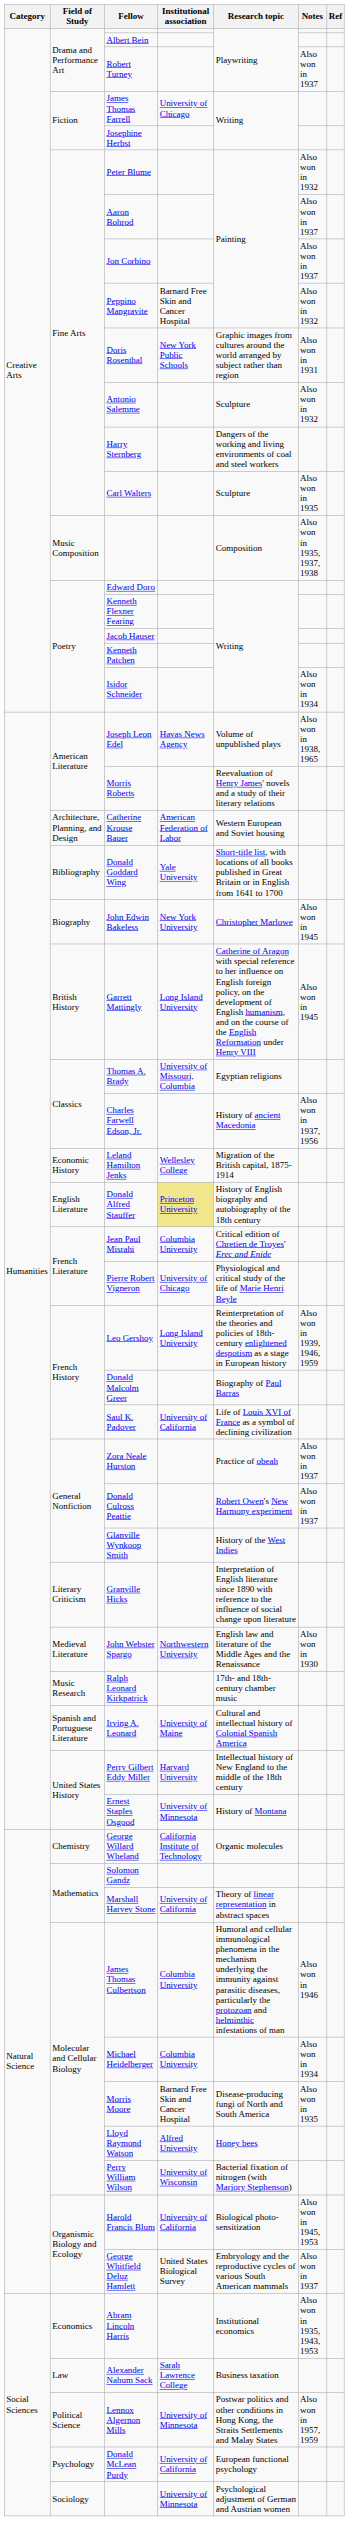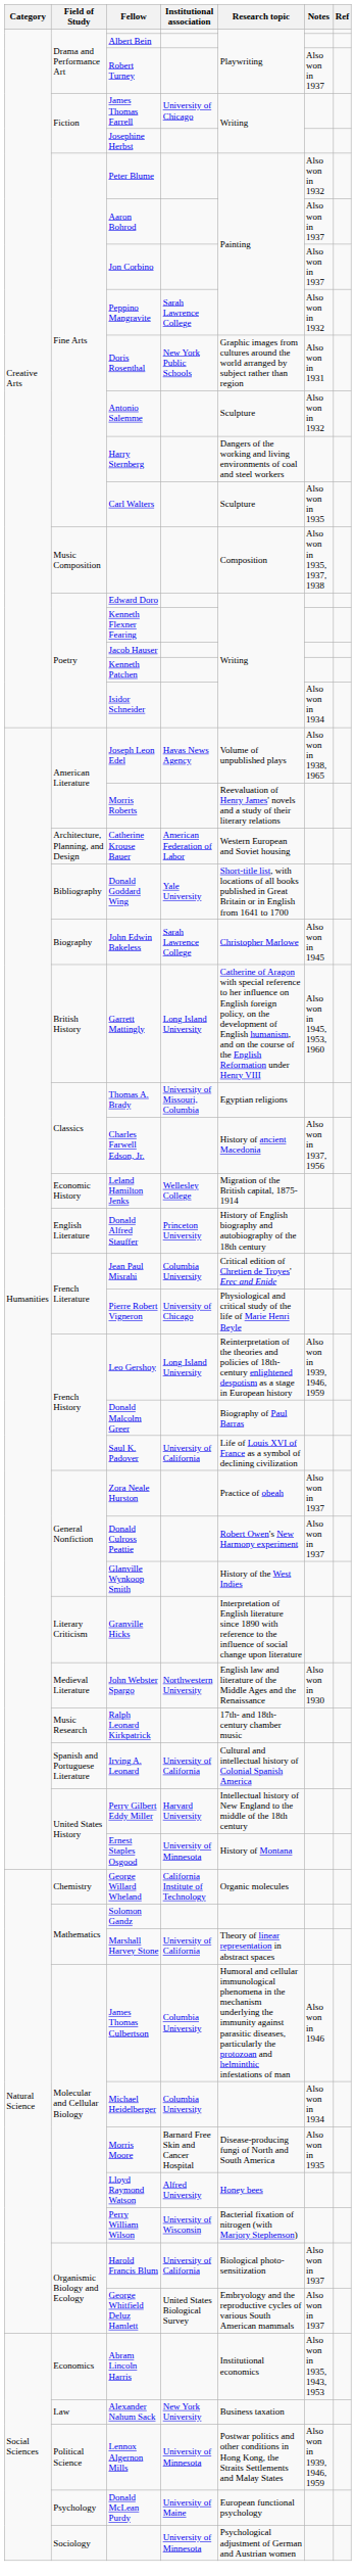Peppino Mangravite | Institutional association: Barnard Free Skin and Cancer Hospital -> Sarah Lawrence College
John Edwin Bakeless | Institutional association: New York University -> Sarah Lawrence College
Garrett Mattingly | Notes: Also won in 1945 -> Also won in 1945, 1953, 1960
Donald Alfred Stauffer | Institutional association: khaki background -> no background
Irving A. Leonard | Institutional association: University of Maine -> University of California
Harold Francis Blum | Notes: Also won in 1945, 1953 -> Also won in 1937
Alexander Nahum Sack | Institutional association: Sarah Lawrence College -> New York University
Lennox Algernon Mills | Notes: Also won in 1957, 1959 -> Also won in 1939, 1946, 1959
Donald McLean Purdy | Institutional association: University of California -> University of Maine
